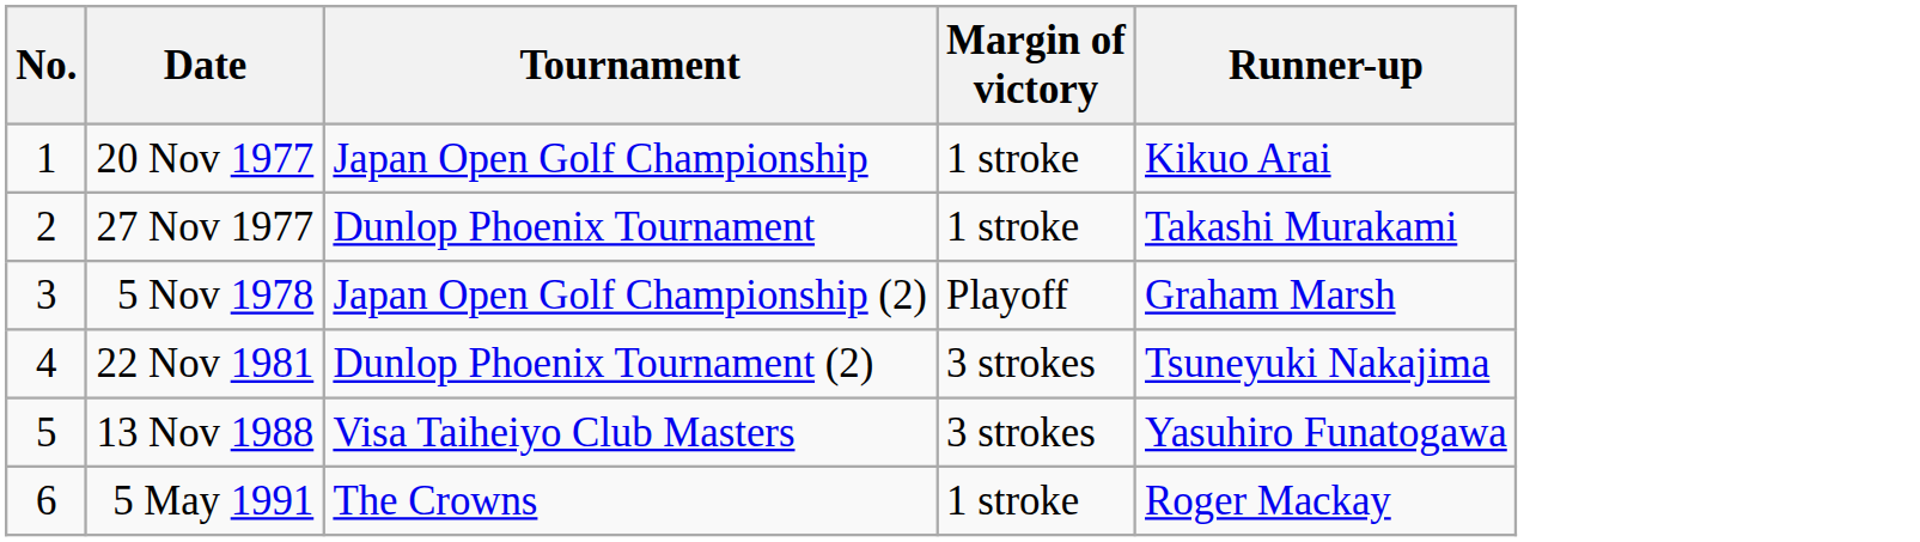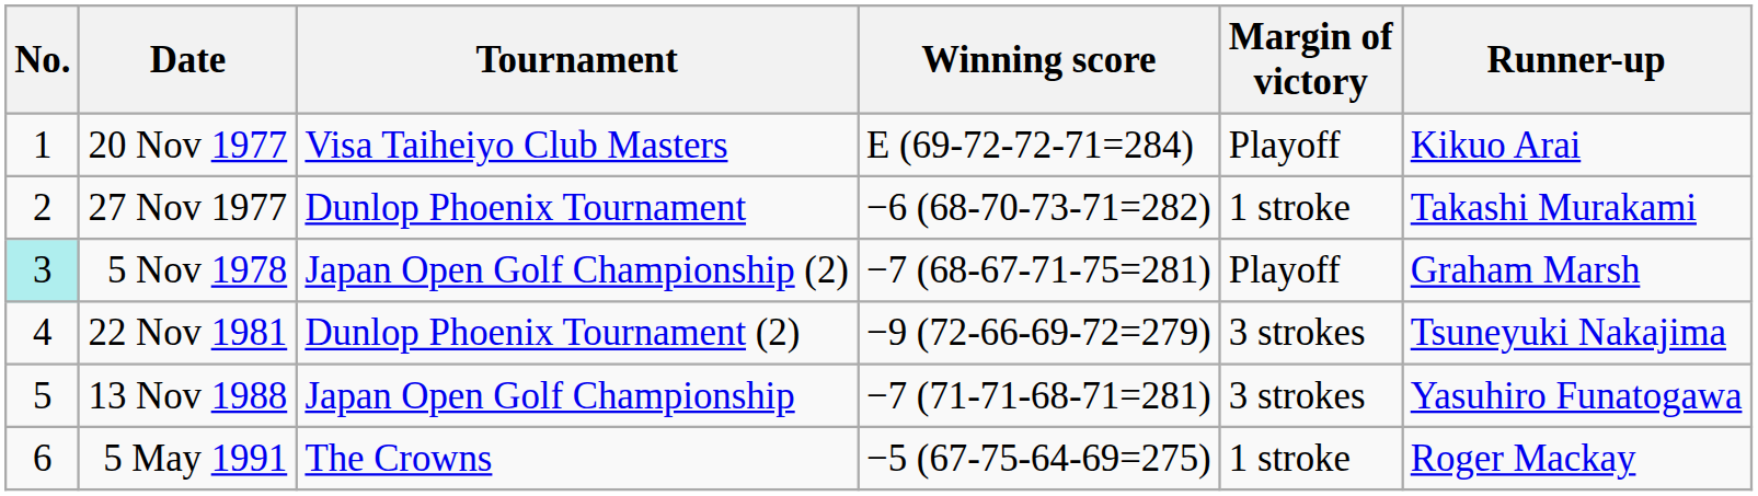+ column: Winning score | E (69-72-72-71=284) | −6 (68-70-73-71=282) | −7 (68-67-71-75=281) | −9 (72-66-69-72=279) | −7 (71-71-68-71=281) | −5 (67-75-64-69=275)
20 Nov 1977 | Tournament: Japan Open Golf Championship -> Visa Taiheiyo Club Masters
20 Nov 1977 | Margin of victory: 1 stroke -> Playoff
5 Nov 1978 | No.: no background -> paleturquoise background
13 Nov 1988 | Tournament: Visa Taiheiyo Club Masters -> Japan Open Golf Championship
